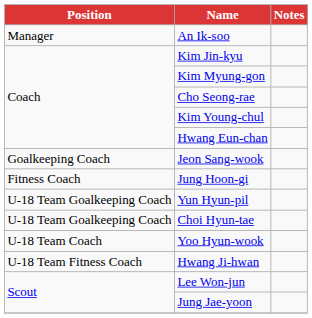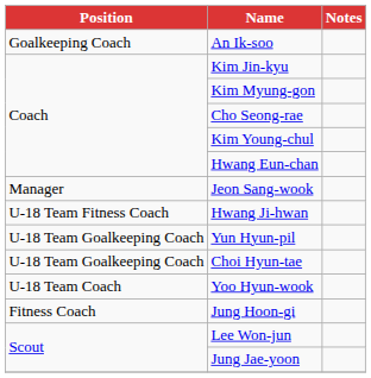An Ik-soo | Position: Manager -> Goalkeeping Coach
Jeon Sang-wook | Position: Goalkeeping Coach -> Manager
rows swapped: Jung Hoon-gi <-> Hwang Ji-hwan
